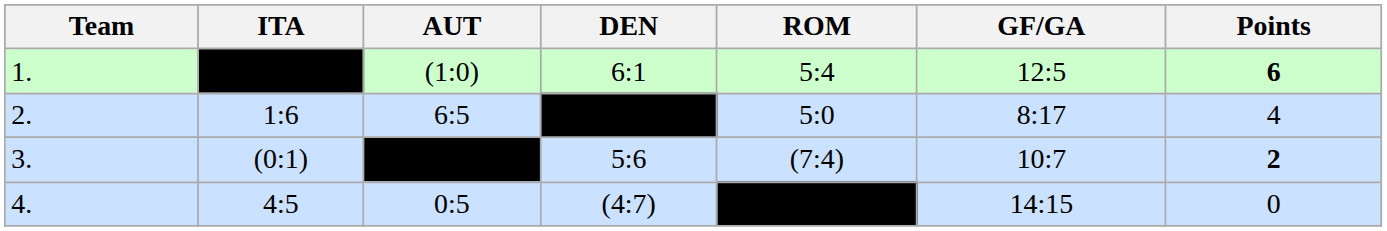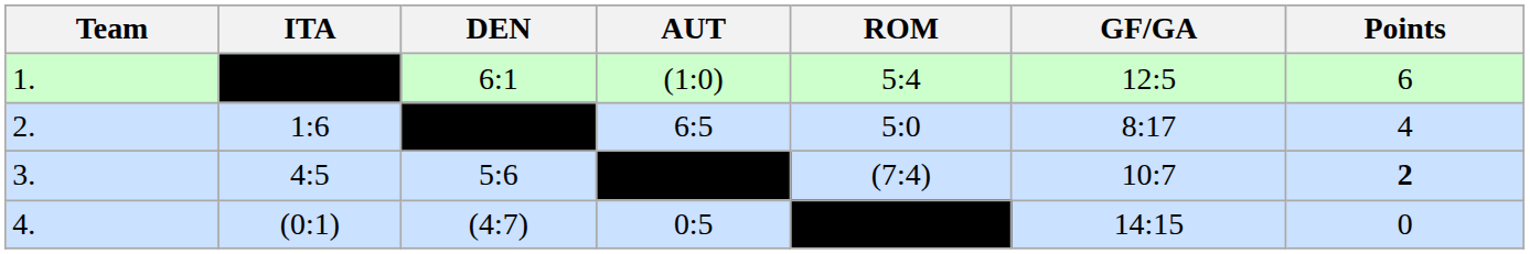columns swapped: DEN <-> AUT
1. | Points: bold -> normal
3. | ITA: (0:1) -> 4:5
4. | ITA: 4:5 -> (0:1)
